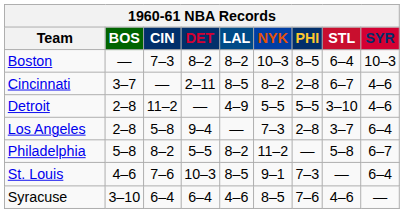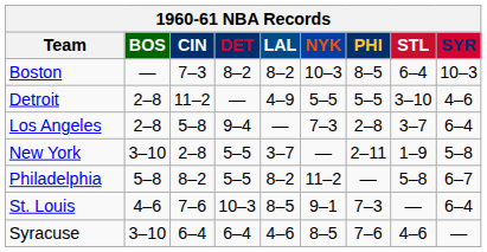- row: Cincinnati | 3–7 | — | 2–11 | 8–5 | 8–2 | 2–8 | 6–7 | 4–6
+ row: New York | 3–10 | 2–8 | 5–5 | 3–7 | — | 2–11 | 1–9 | 5–8
